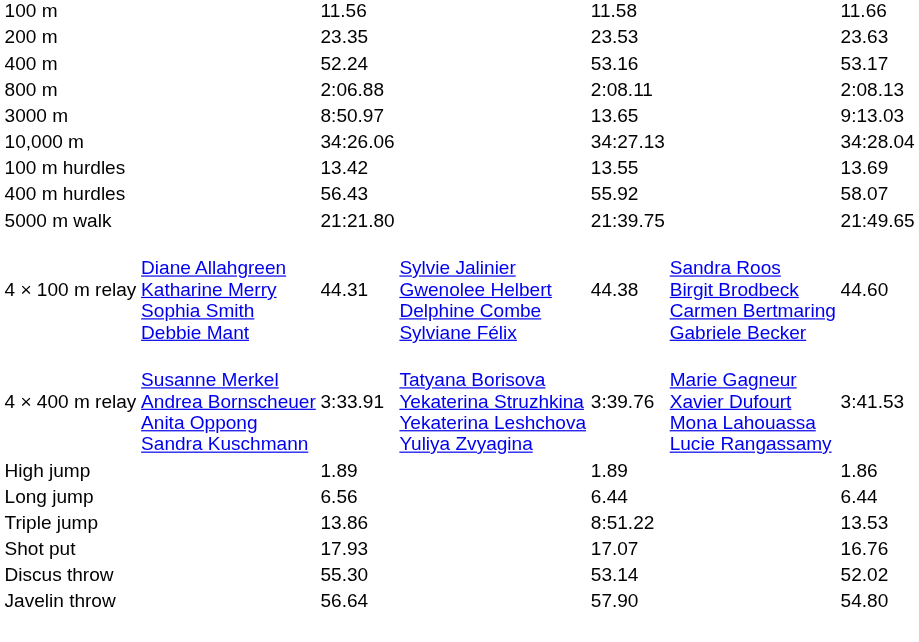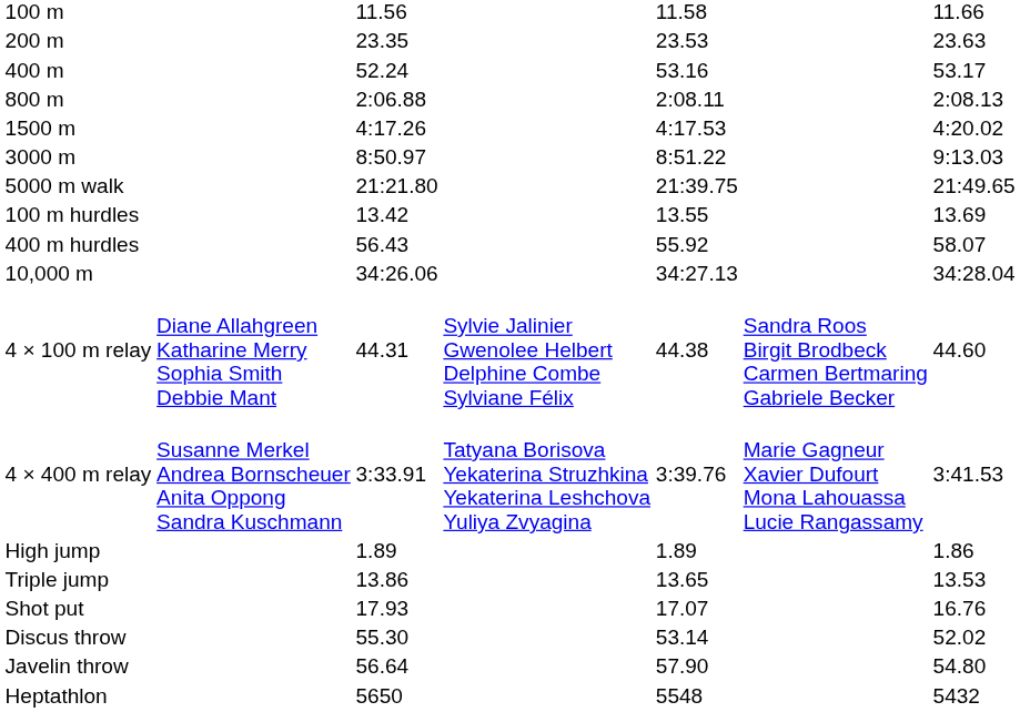+ row: 1500 m | 4:17.26 | 4:17.53 | 4:20.02
3000 m | column 5: 13.65 -> 8:51.22
rows swapped: 10,000 m <-> 5000 m walk
- row: Long jump | 6.56 | 6.44 | 6.44
Triple jump | column 5: 8:51.22 -> 13.65
+ row: Heptathlon | 5650 | 5548 | 5432
